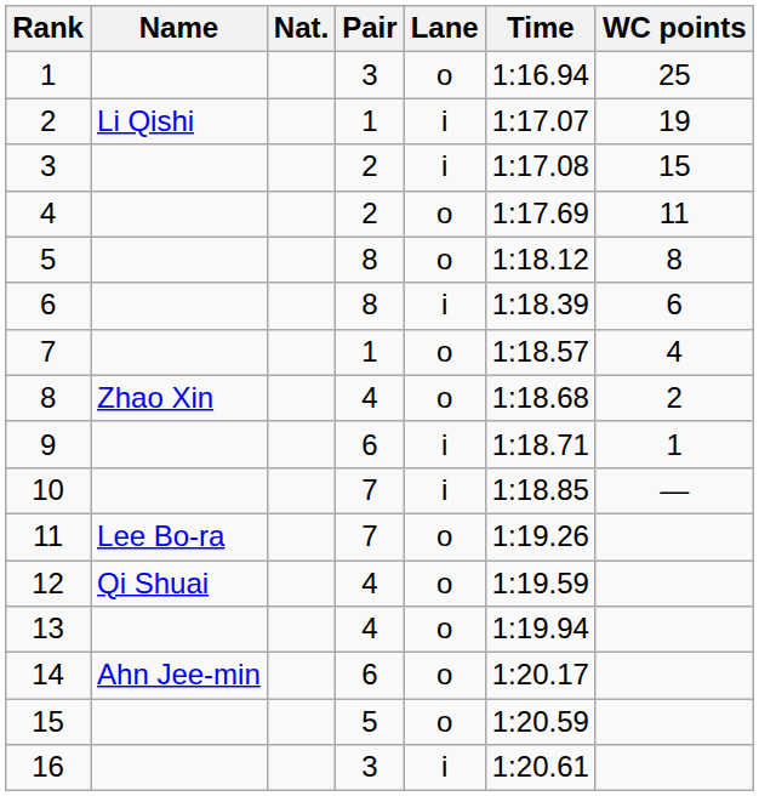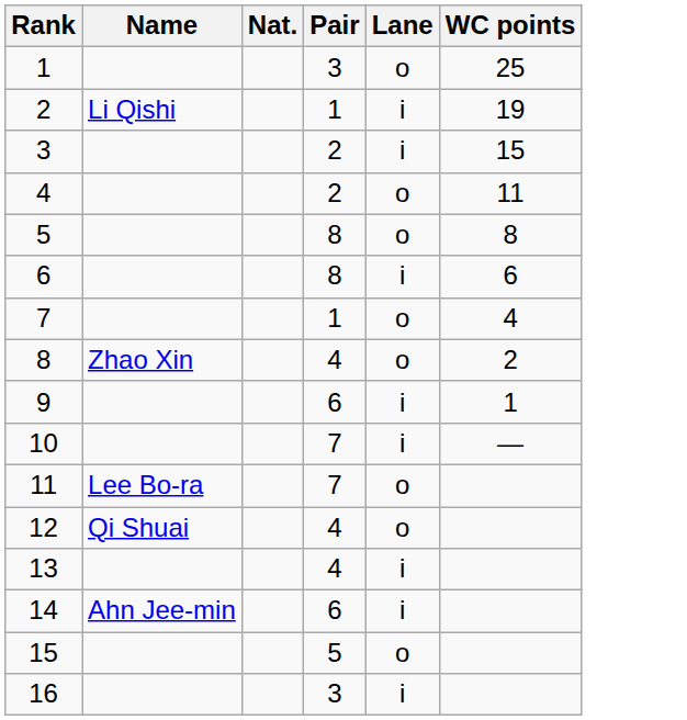- column: Time | 1:16.94 | 1:17.07 | 1:17.08 | 1:17.69 | 1:18.12 | 1:18.39 | 1:18.57 | 1:18.68 | 1:18.71 | 1:18.85 | 1:19.26 | 1:19.59 | 1:19.94 | 1:20.17 | 1:20.59 | 1:20.61
13 | Lane: o -> i
14 | Lane: o -> i
